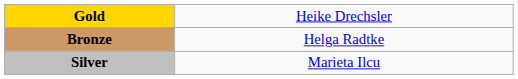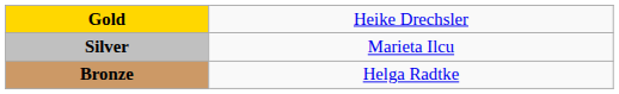rows swapped: Silver <-> Bronze
